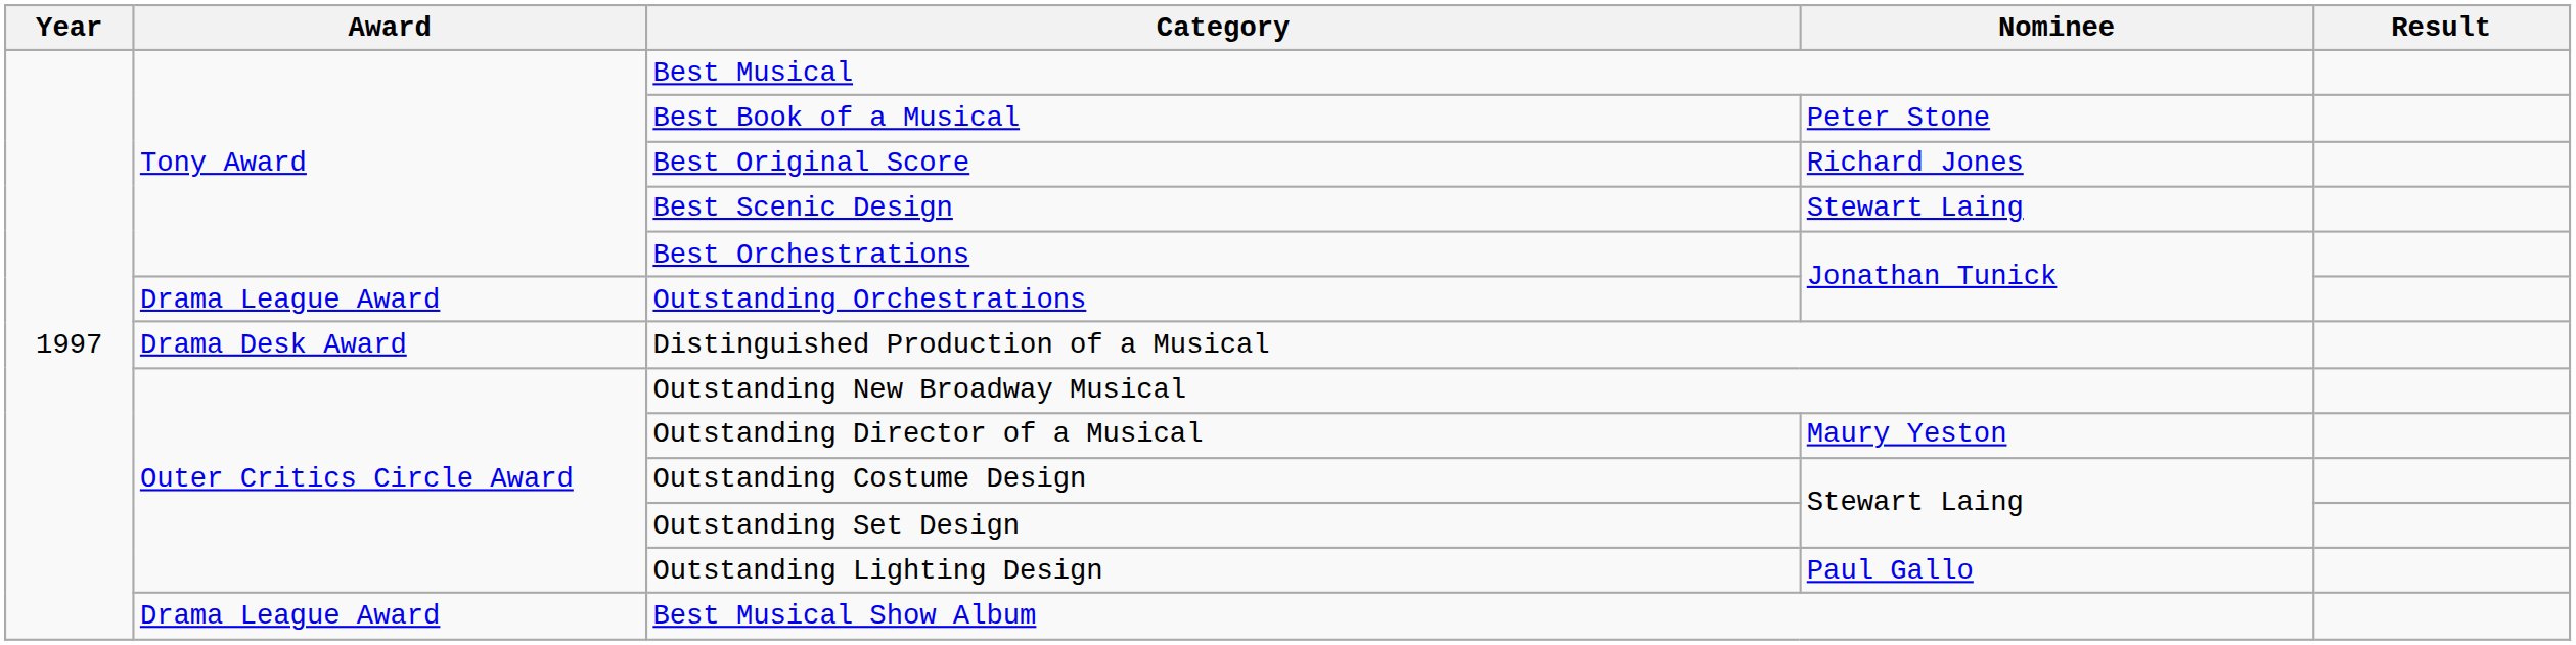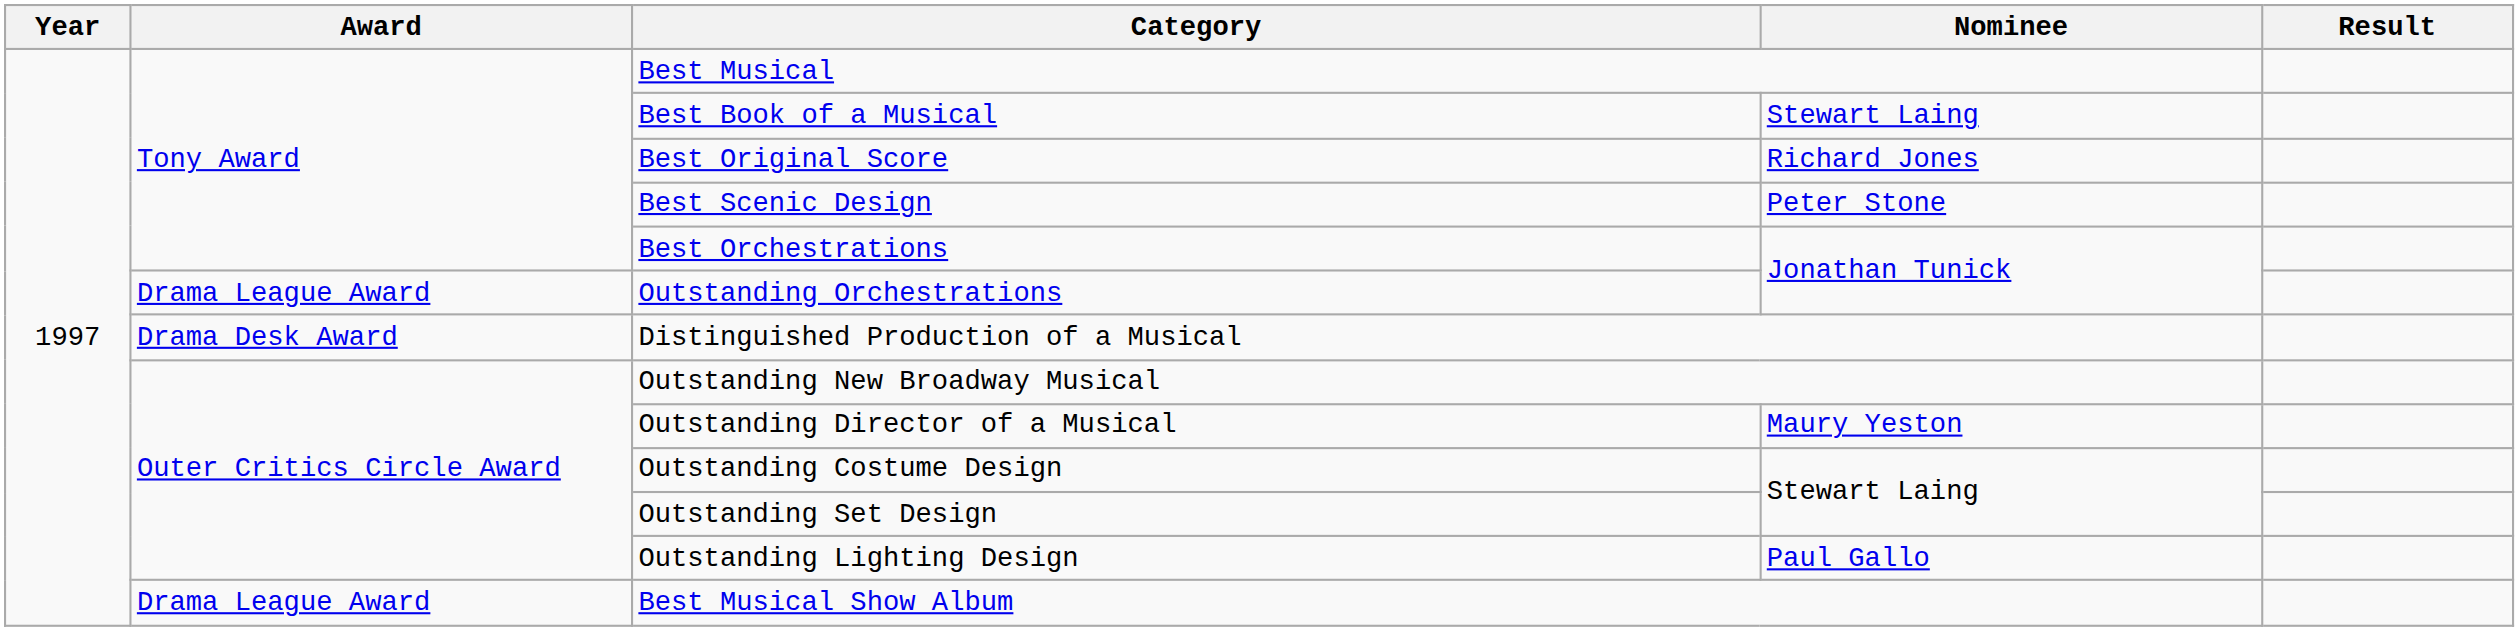Best Book of a Musical | Nominee: Peter Stone -> Stewart Laing
Best Scenic Design | Nominee: Stewart Laing -> Peter Stone
